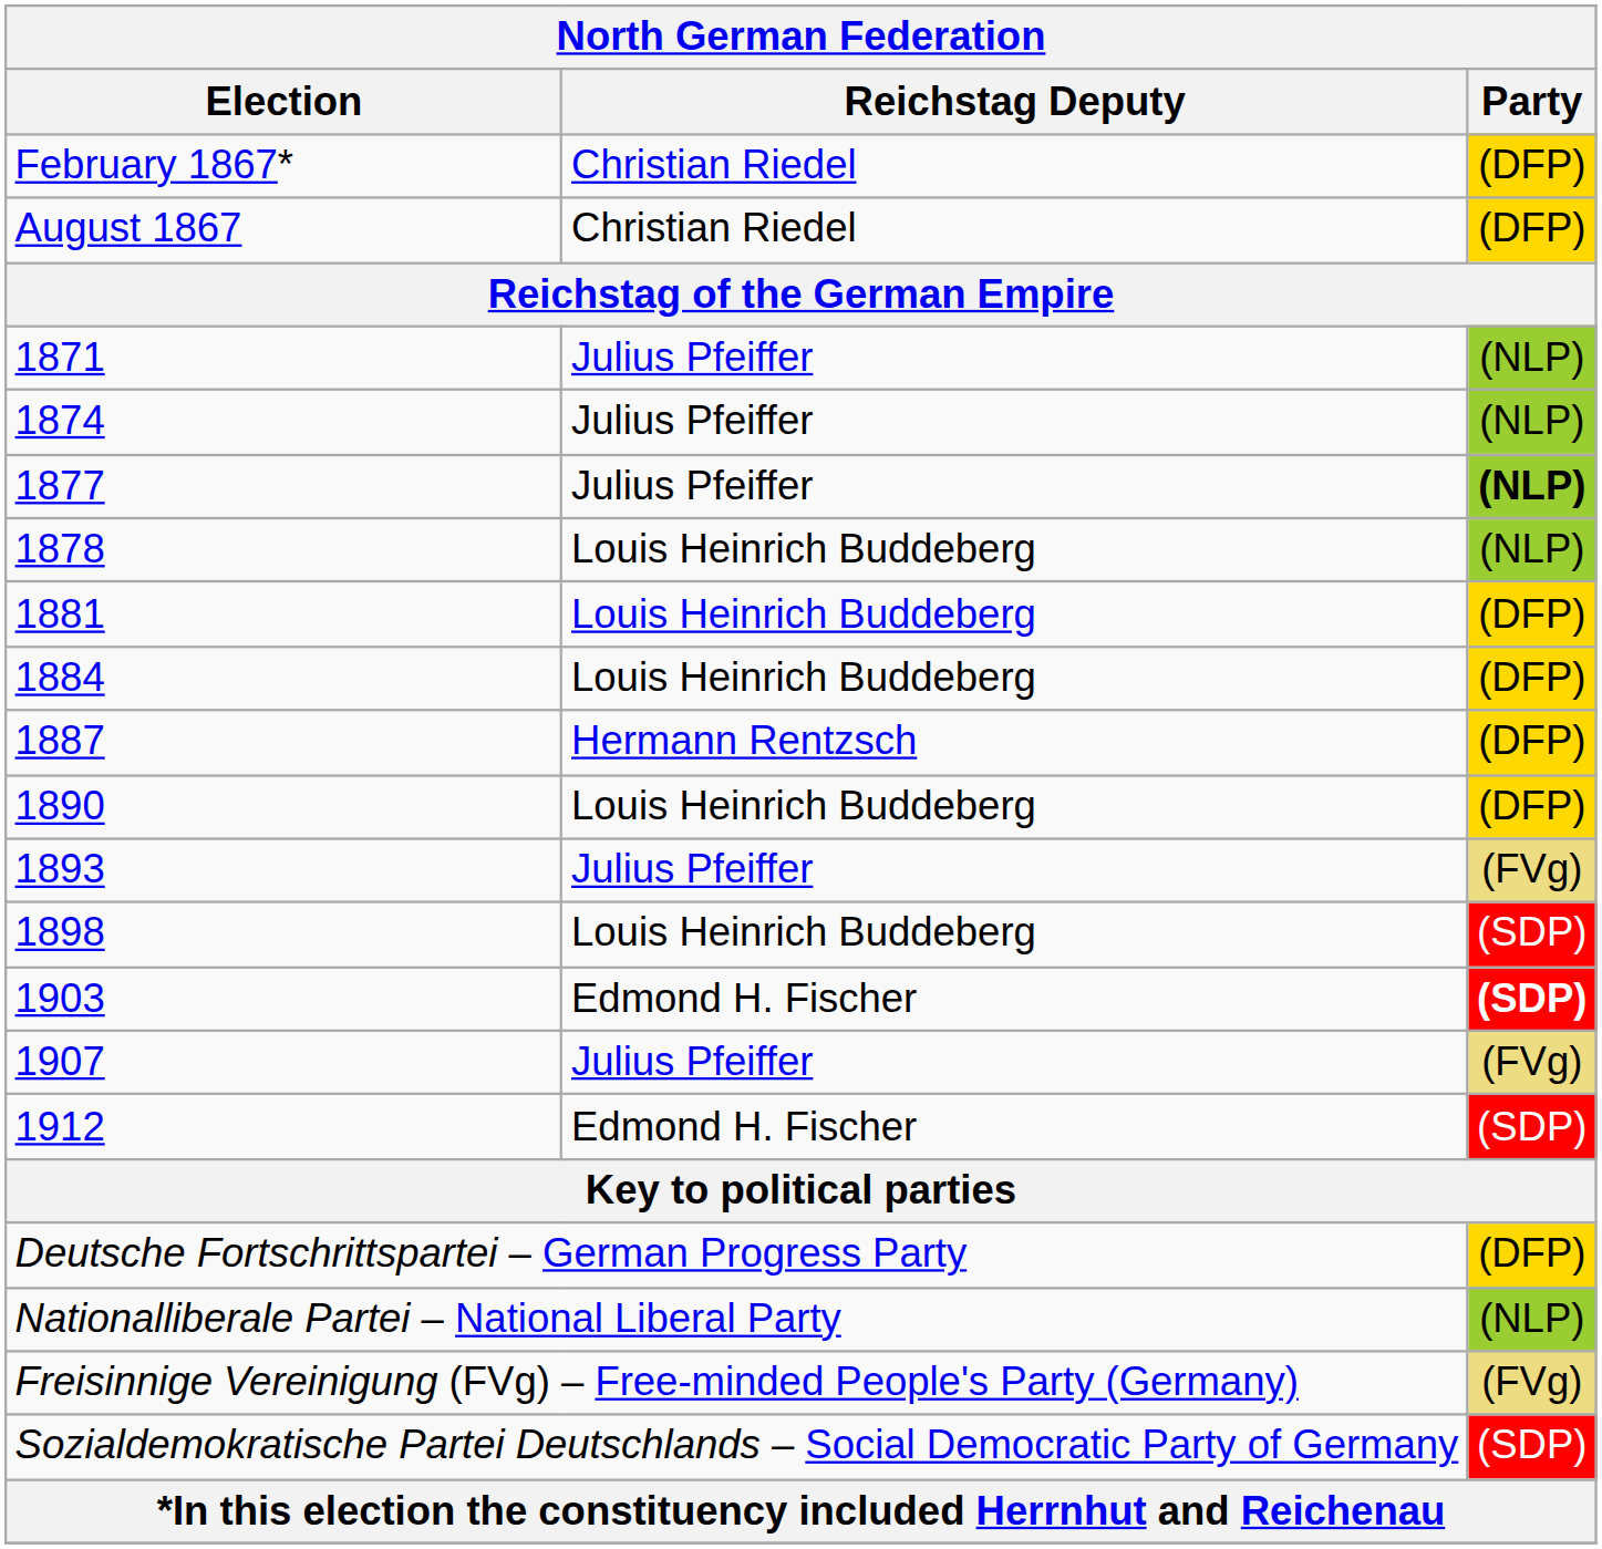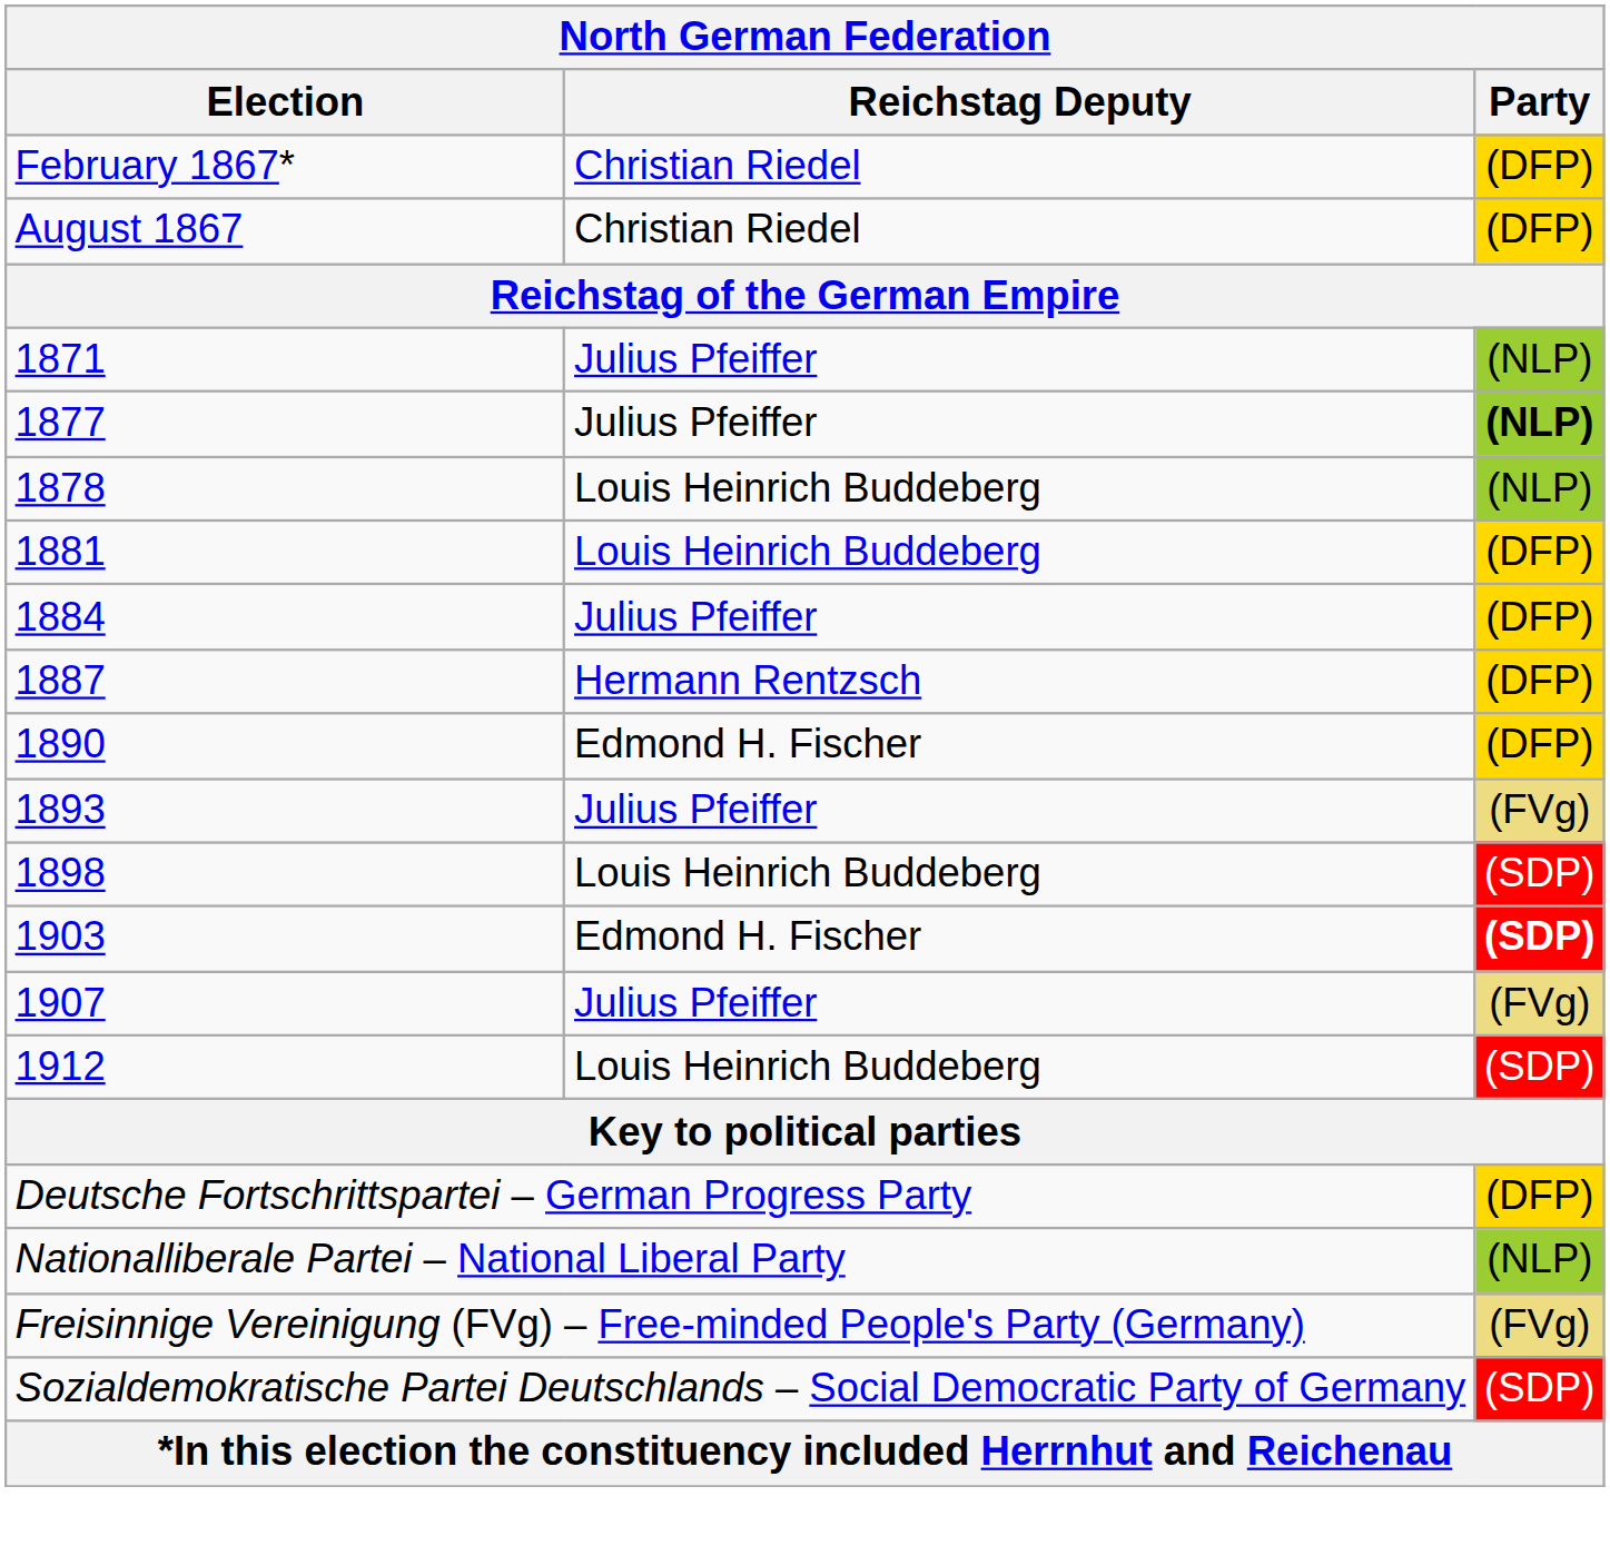- row: 1874 | Julius Pfeiffer | (NLP)
1884 | Reichstag Deputy: Louis Heinrich Buddeberg -> Julius Pfeiffer
1890 | Reichstag Deputy: Louis Heinrich Buddeberg -> Edmond H. Fischer
1912 | Reichstag Deputy: Edmond H. Fischer -> Louis Heinrich Buddeberg
